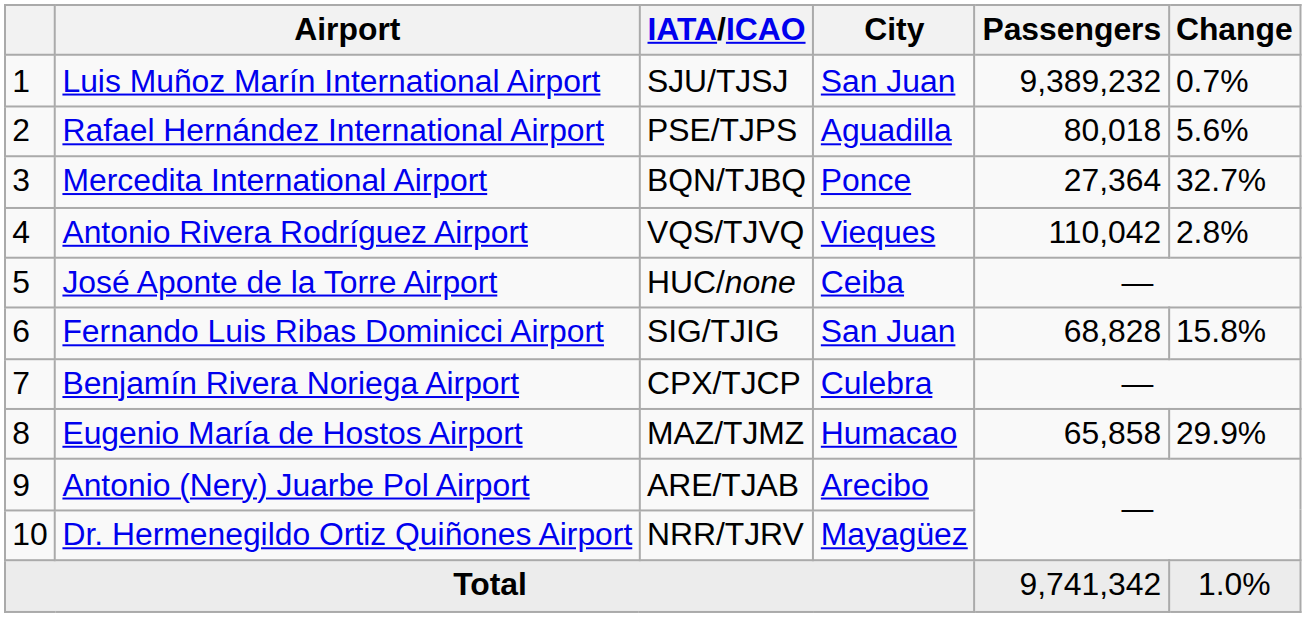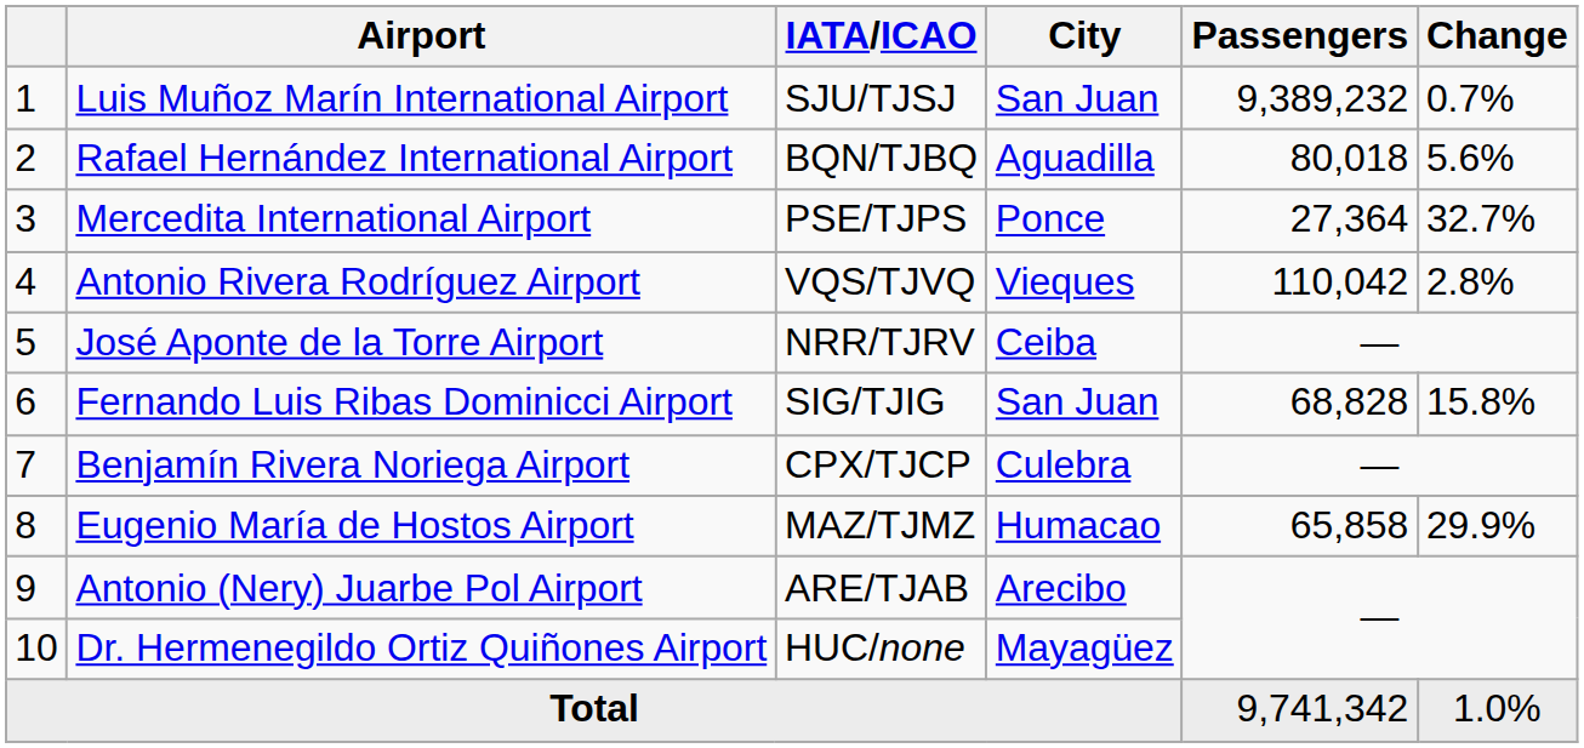Rafael Hernández International Airport | IATA/ICAO: PSE/TJPS -> BQN/TJBQ
Mercedita International Airport | IATA/ICAO: BQN/TJBQ -> PSE/TJPS
José Aponte de la Torre Airport | IATA/ICAO: HUC/none -> NRR/TJRV
Dr. Hermenegildo Ortiz Quiñones Airport | IATA/ICAO: NRR/TJRV -> HUC/none
